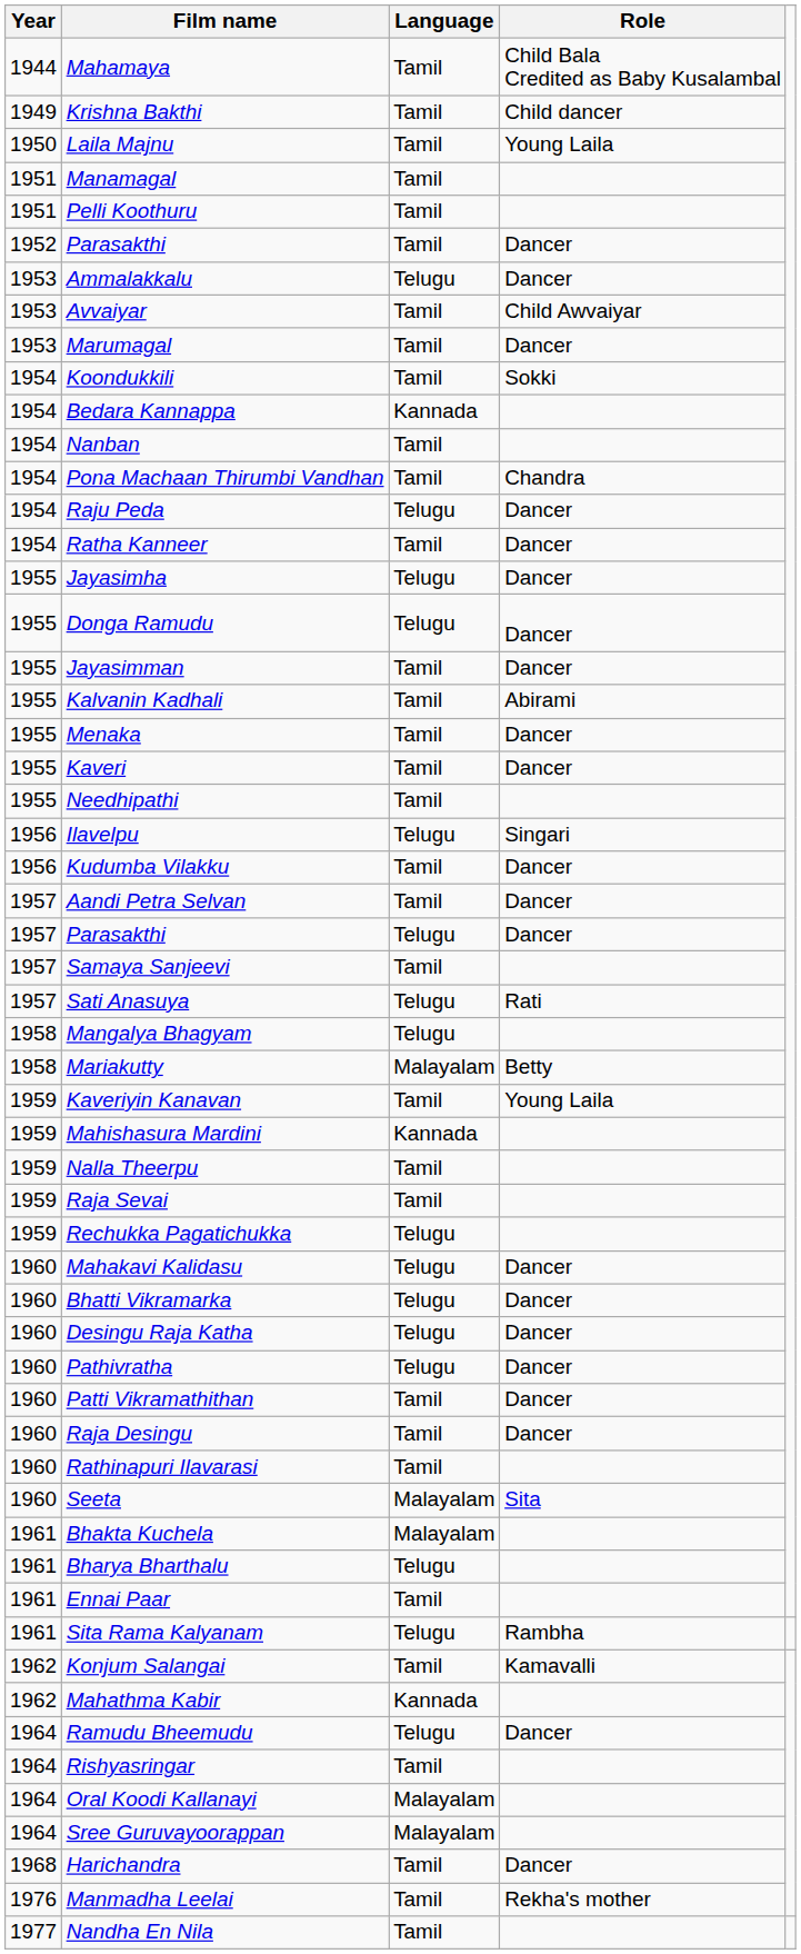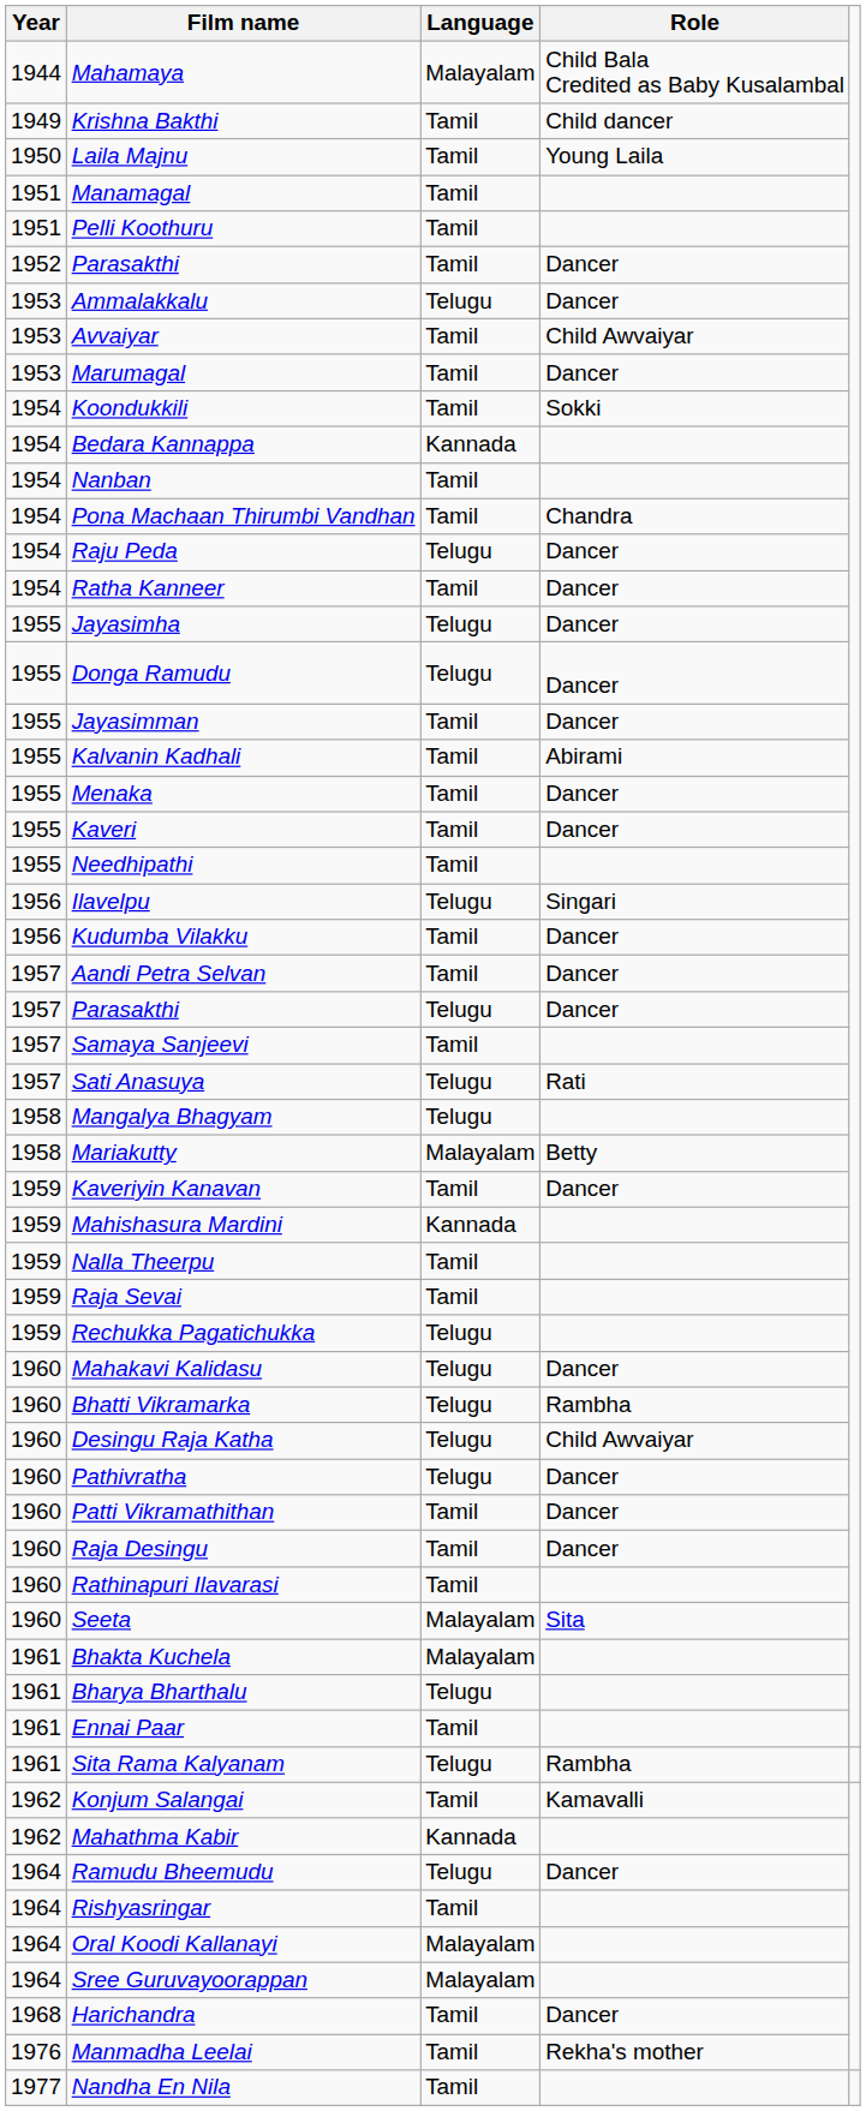Mahamaya | Language: Tamil -> Malayalam
Kaveriyin Kanavan | Role: Young Laila -> Dancer
Bhatti Vikramarka | Role: Dancer -> Rambha
Desingu Raja Katha | Role: Dancer -> Child Awvaiyar
